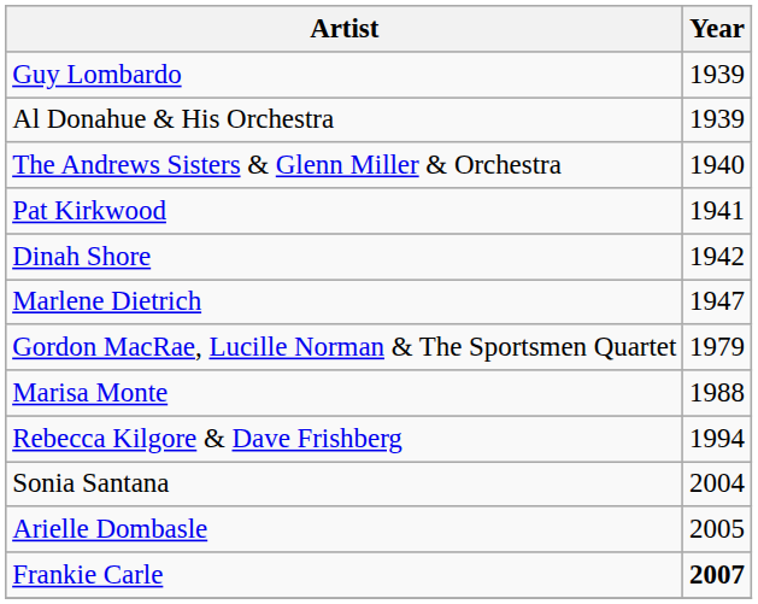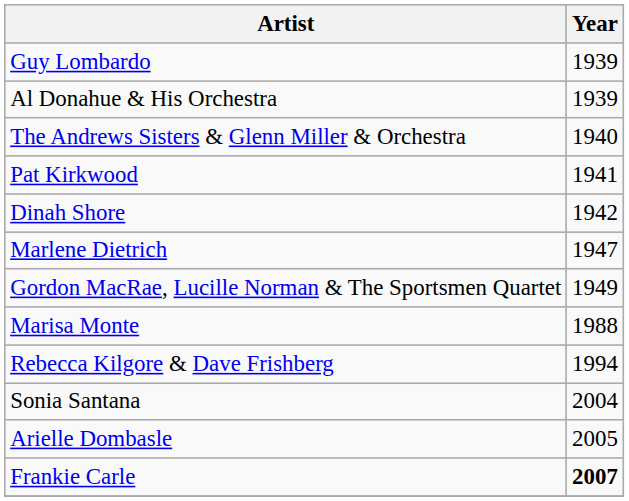Gordon MacRae, Lucille Norman & The Sportsmen Quartet | Year: 1979 -> 1949
